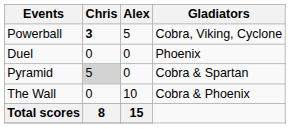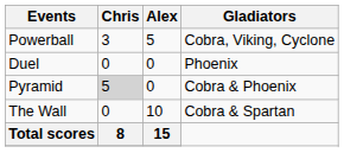Powerball | Chris: bold -> normal
Pyramid | Gladiators: Cobra & Spartan -> Cobra & Phoenix
The Wall | Gladiators: Cobra & Phoenix -> Cobra & Spartan
